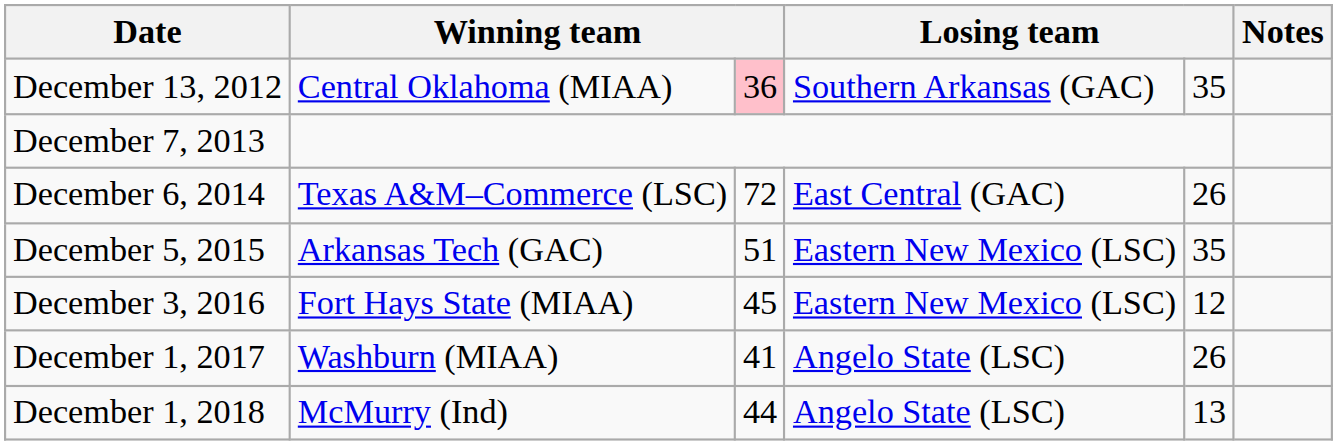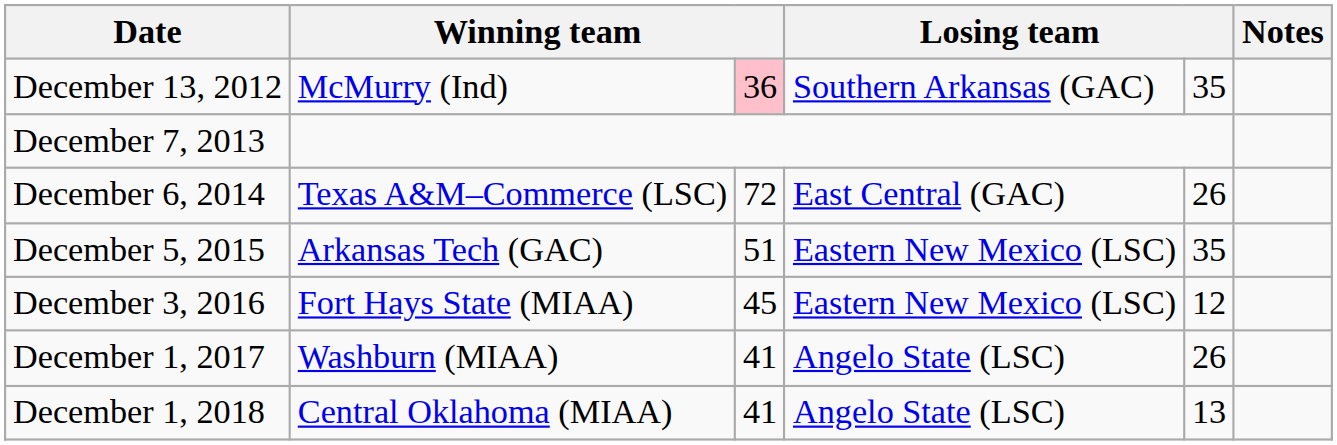December 13, 2012 | column 2: Central Oklahoma (MIAA) -> McMurry (Ind)
December 1, 2018 | column 2: McMurry (Ind) -> Central Oklahoma (MIAA)
December 1, 2018 | column 3: 44 -> 41
